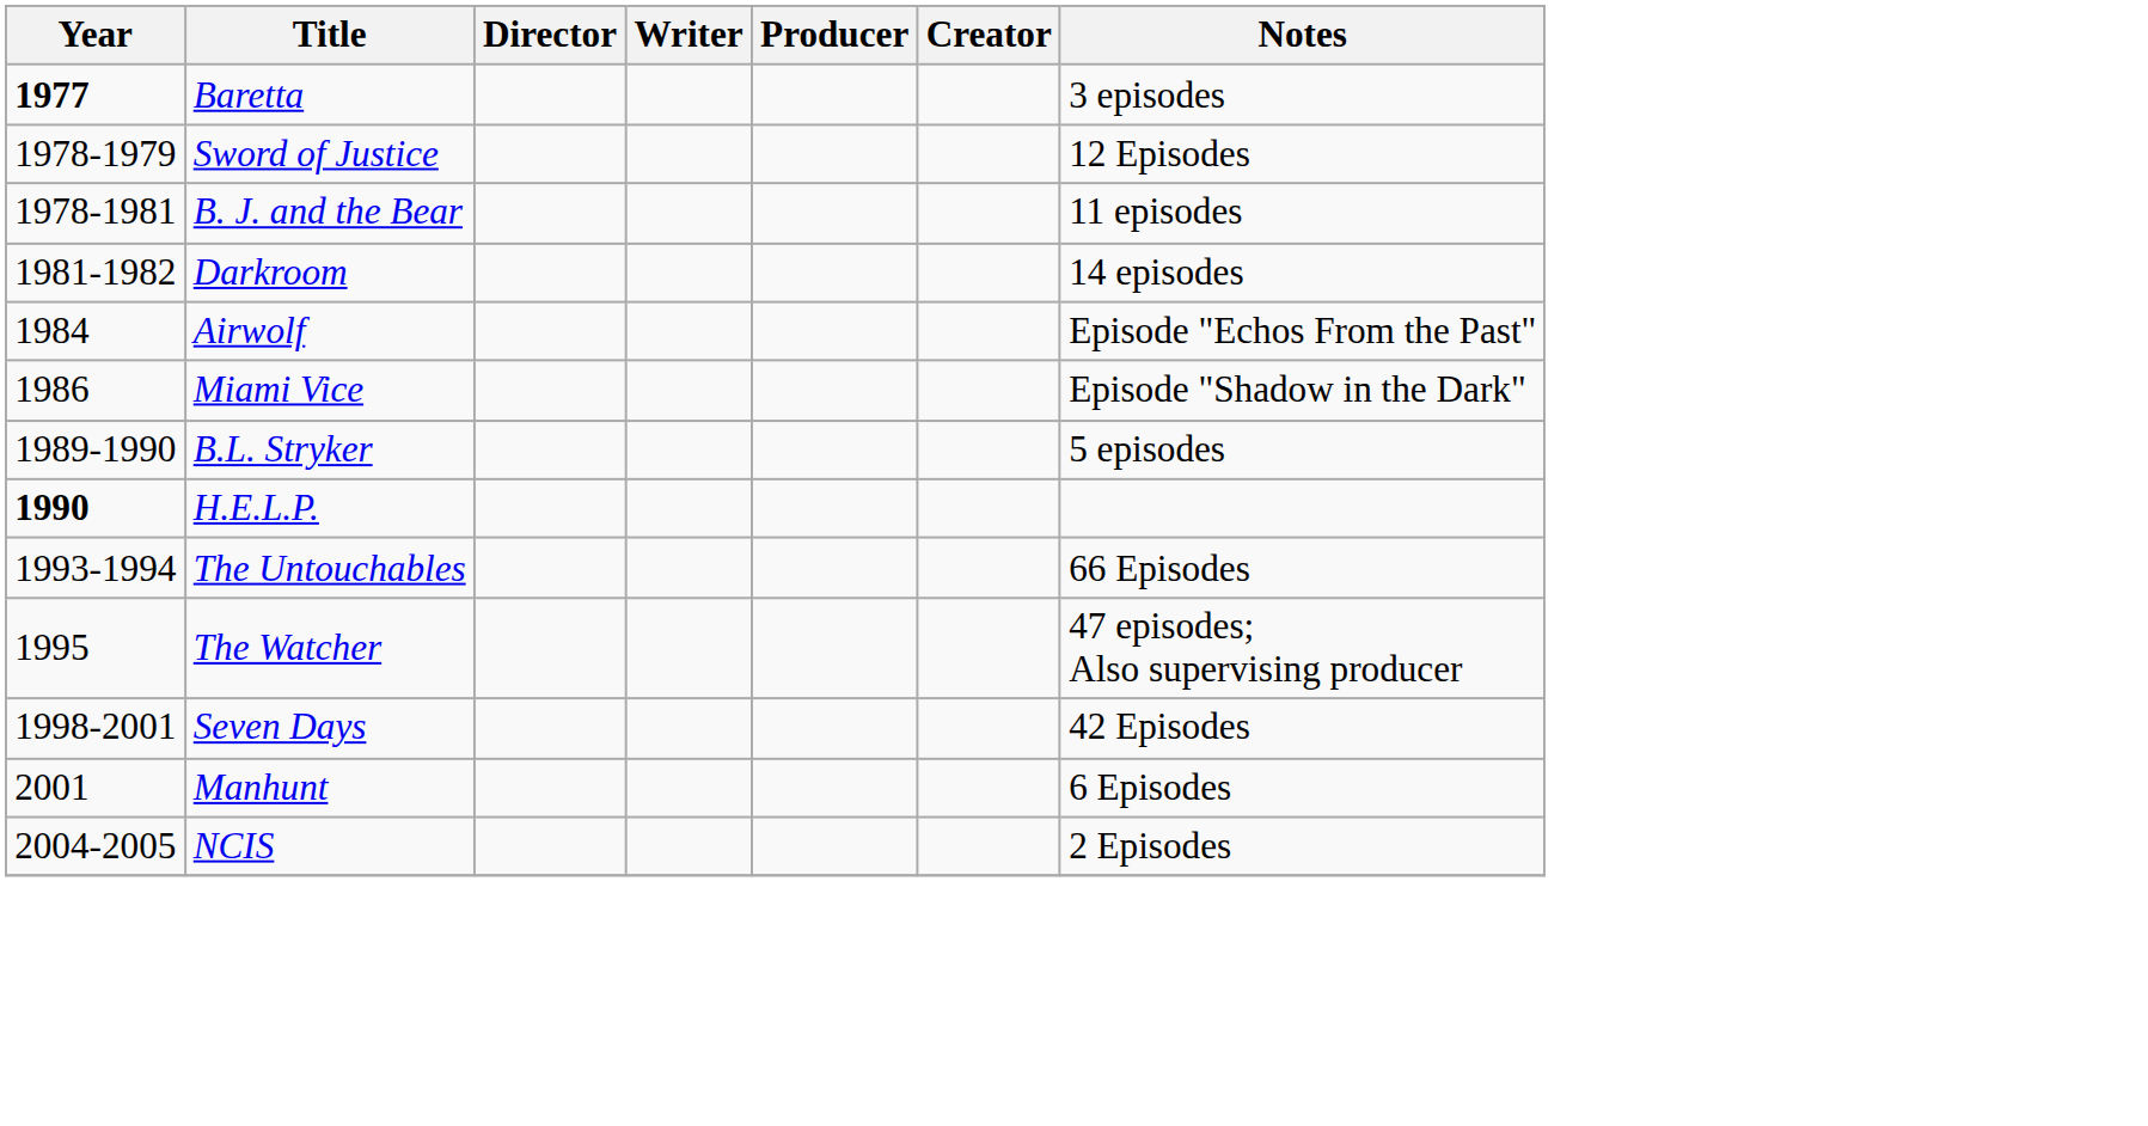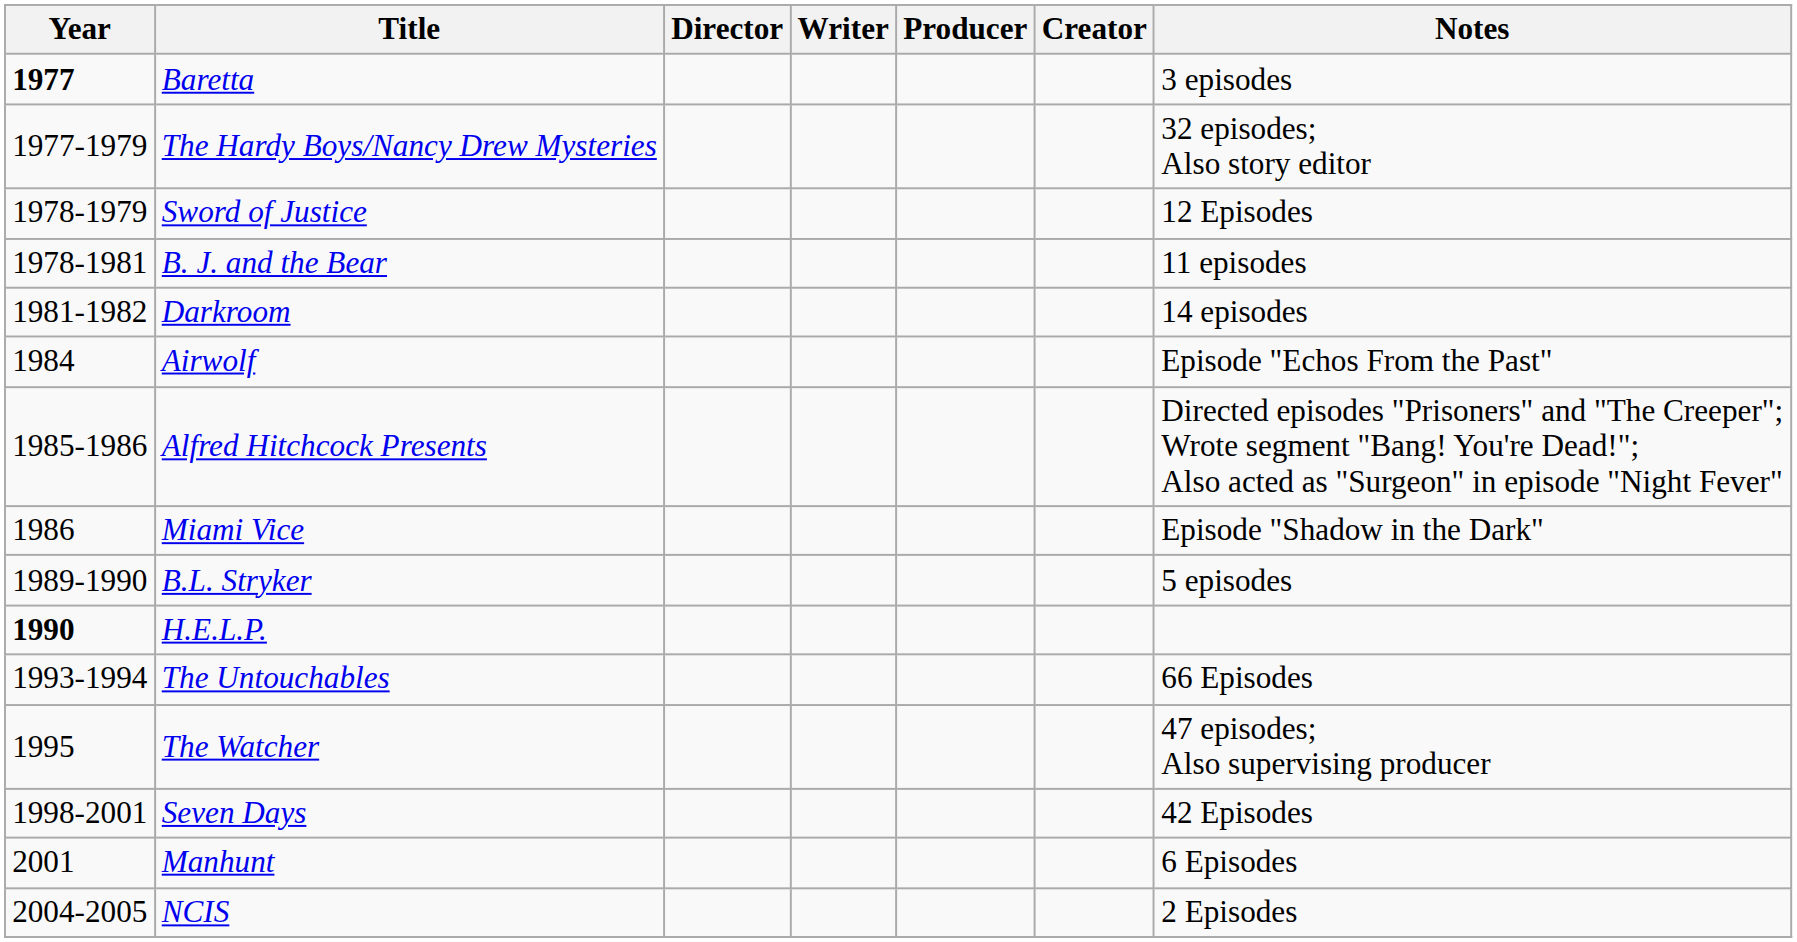+ row: 1977-1979 | The Hardy Boys/Nancy Drew Mysteries | 32 episodes; Also story editor
+ row: 1985-1986 | Alfred Hitchcock Presents | Directed episodes "Prisoners" and "The Creeper"; Wrote segment "Bang! You're Dead!"; Also acted as "Surgeon" in episode "Night Fever"
